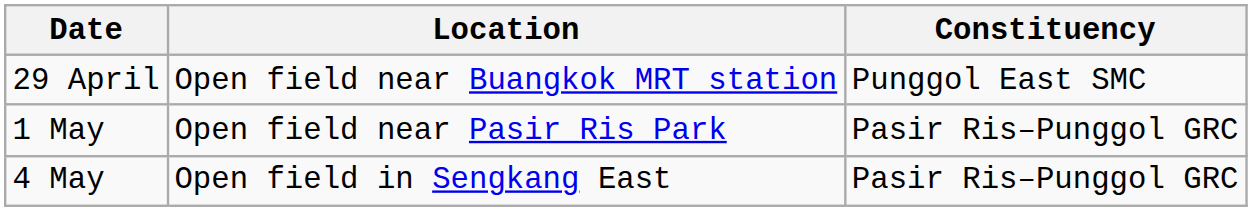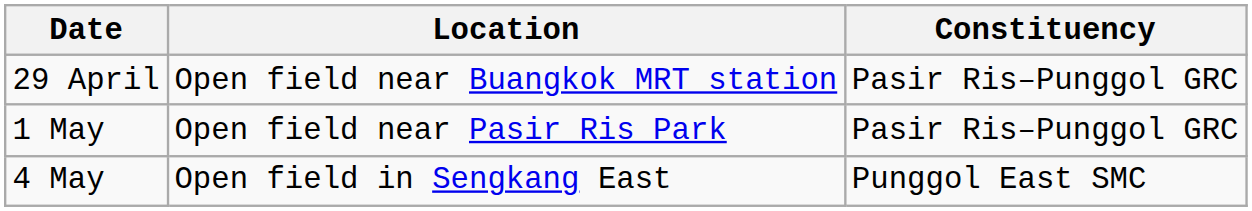29 April | Constituency: Punggol East SMC -> Pasir Ris–Punggol GRC
4 May | Constituency: Pasir Ris–Punggol GRC -> Punggol East SMC
